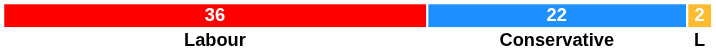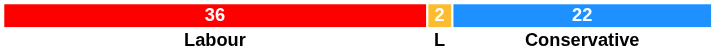columns swapped: 22 <-> 2
